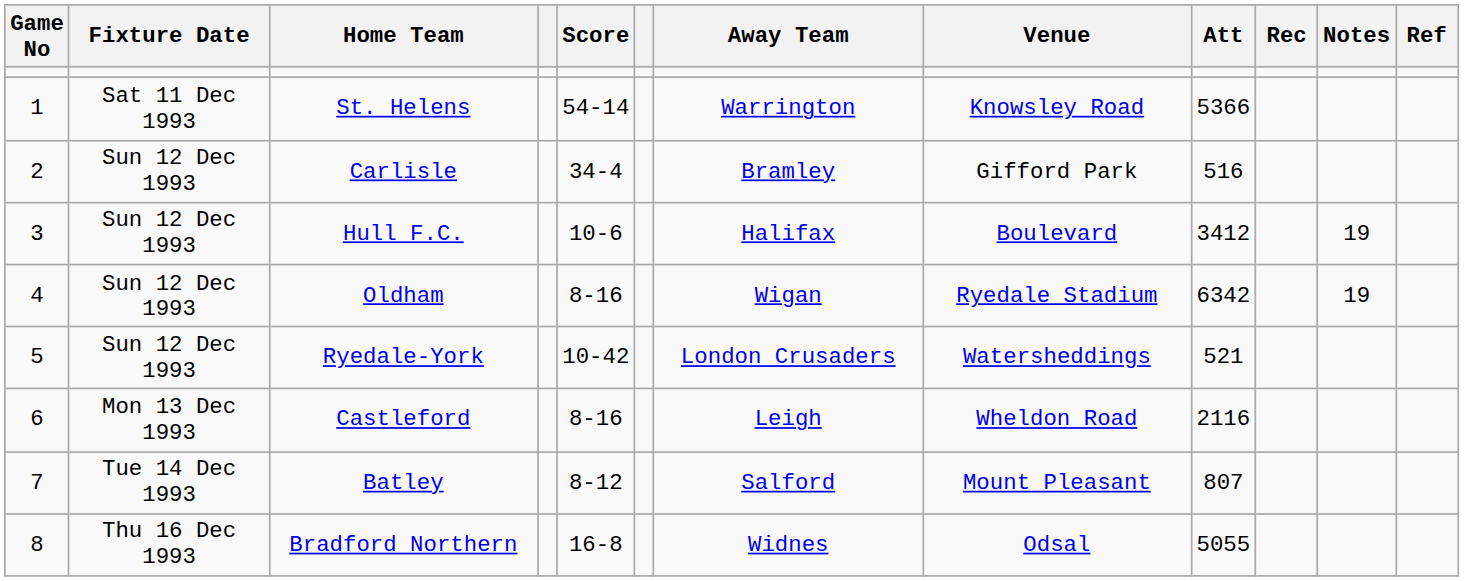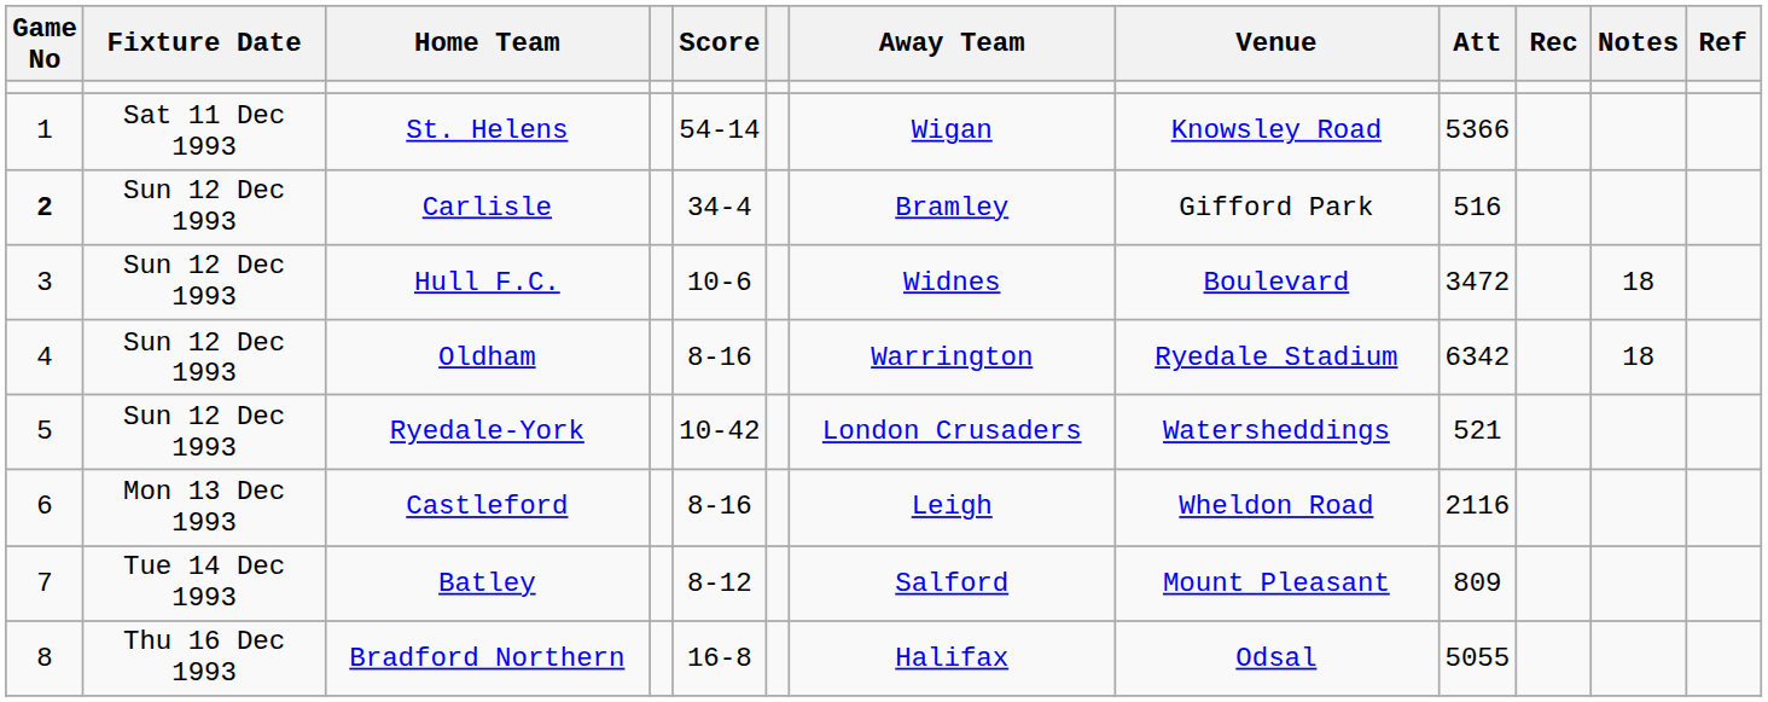St. Helens | Away Team: Warrington -> Wigan
Carlisle | Game No: normal -> bold
Hull F.C. | Away Team: Halifax -> Widnes
Hull F.C. | Att: 3412 -> 3472
Hull F.C. | Notes: 19 -> 18
Oldham | Away Team: Wigan -> Warrington
Oldham | Notes: 19 -> 18
Batley | Att: 807 -> 809
Bradford Northern | Away Team: Widnes -> Halifax
